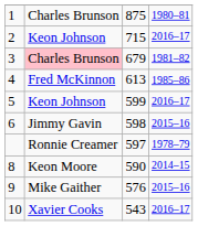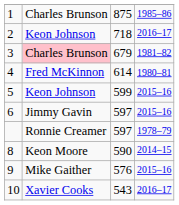1 | column 4: 1980–81 -> 1985–86
2 | column 3: 715 -> 718
4 | column 3: 613 -> 614
4 | column 4: 1985–86 -> 1980–81
5 | column 4: 2016–17 -> 2015–16
6 | column 3: 598 -> 597
